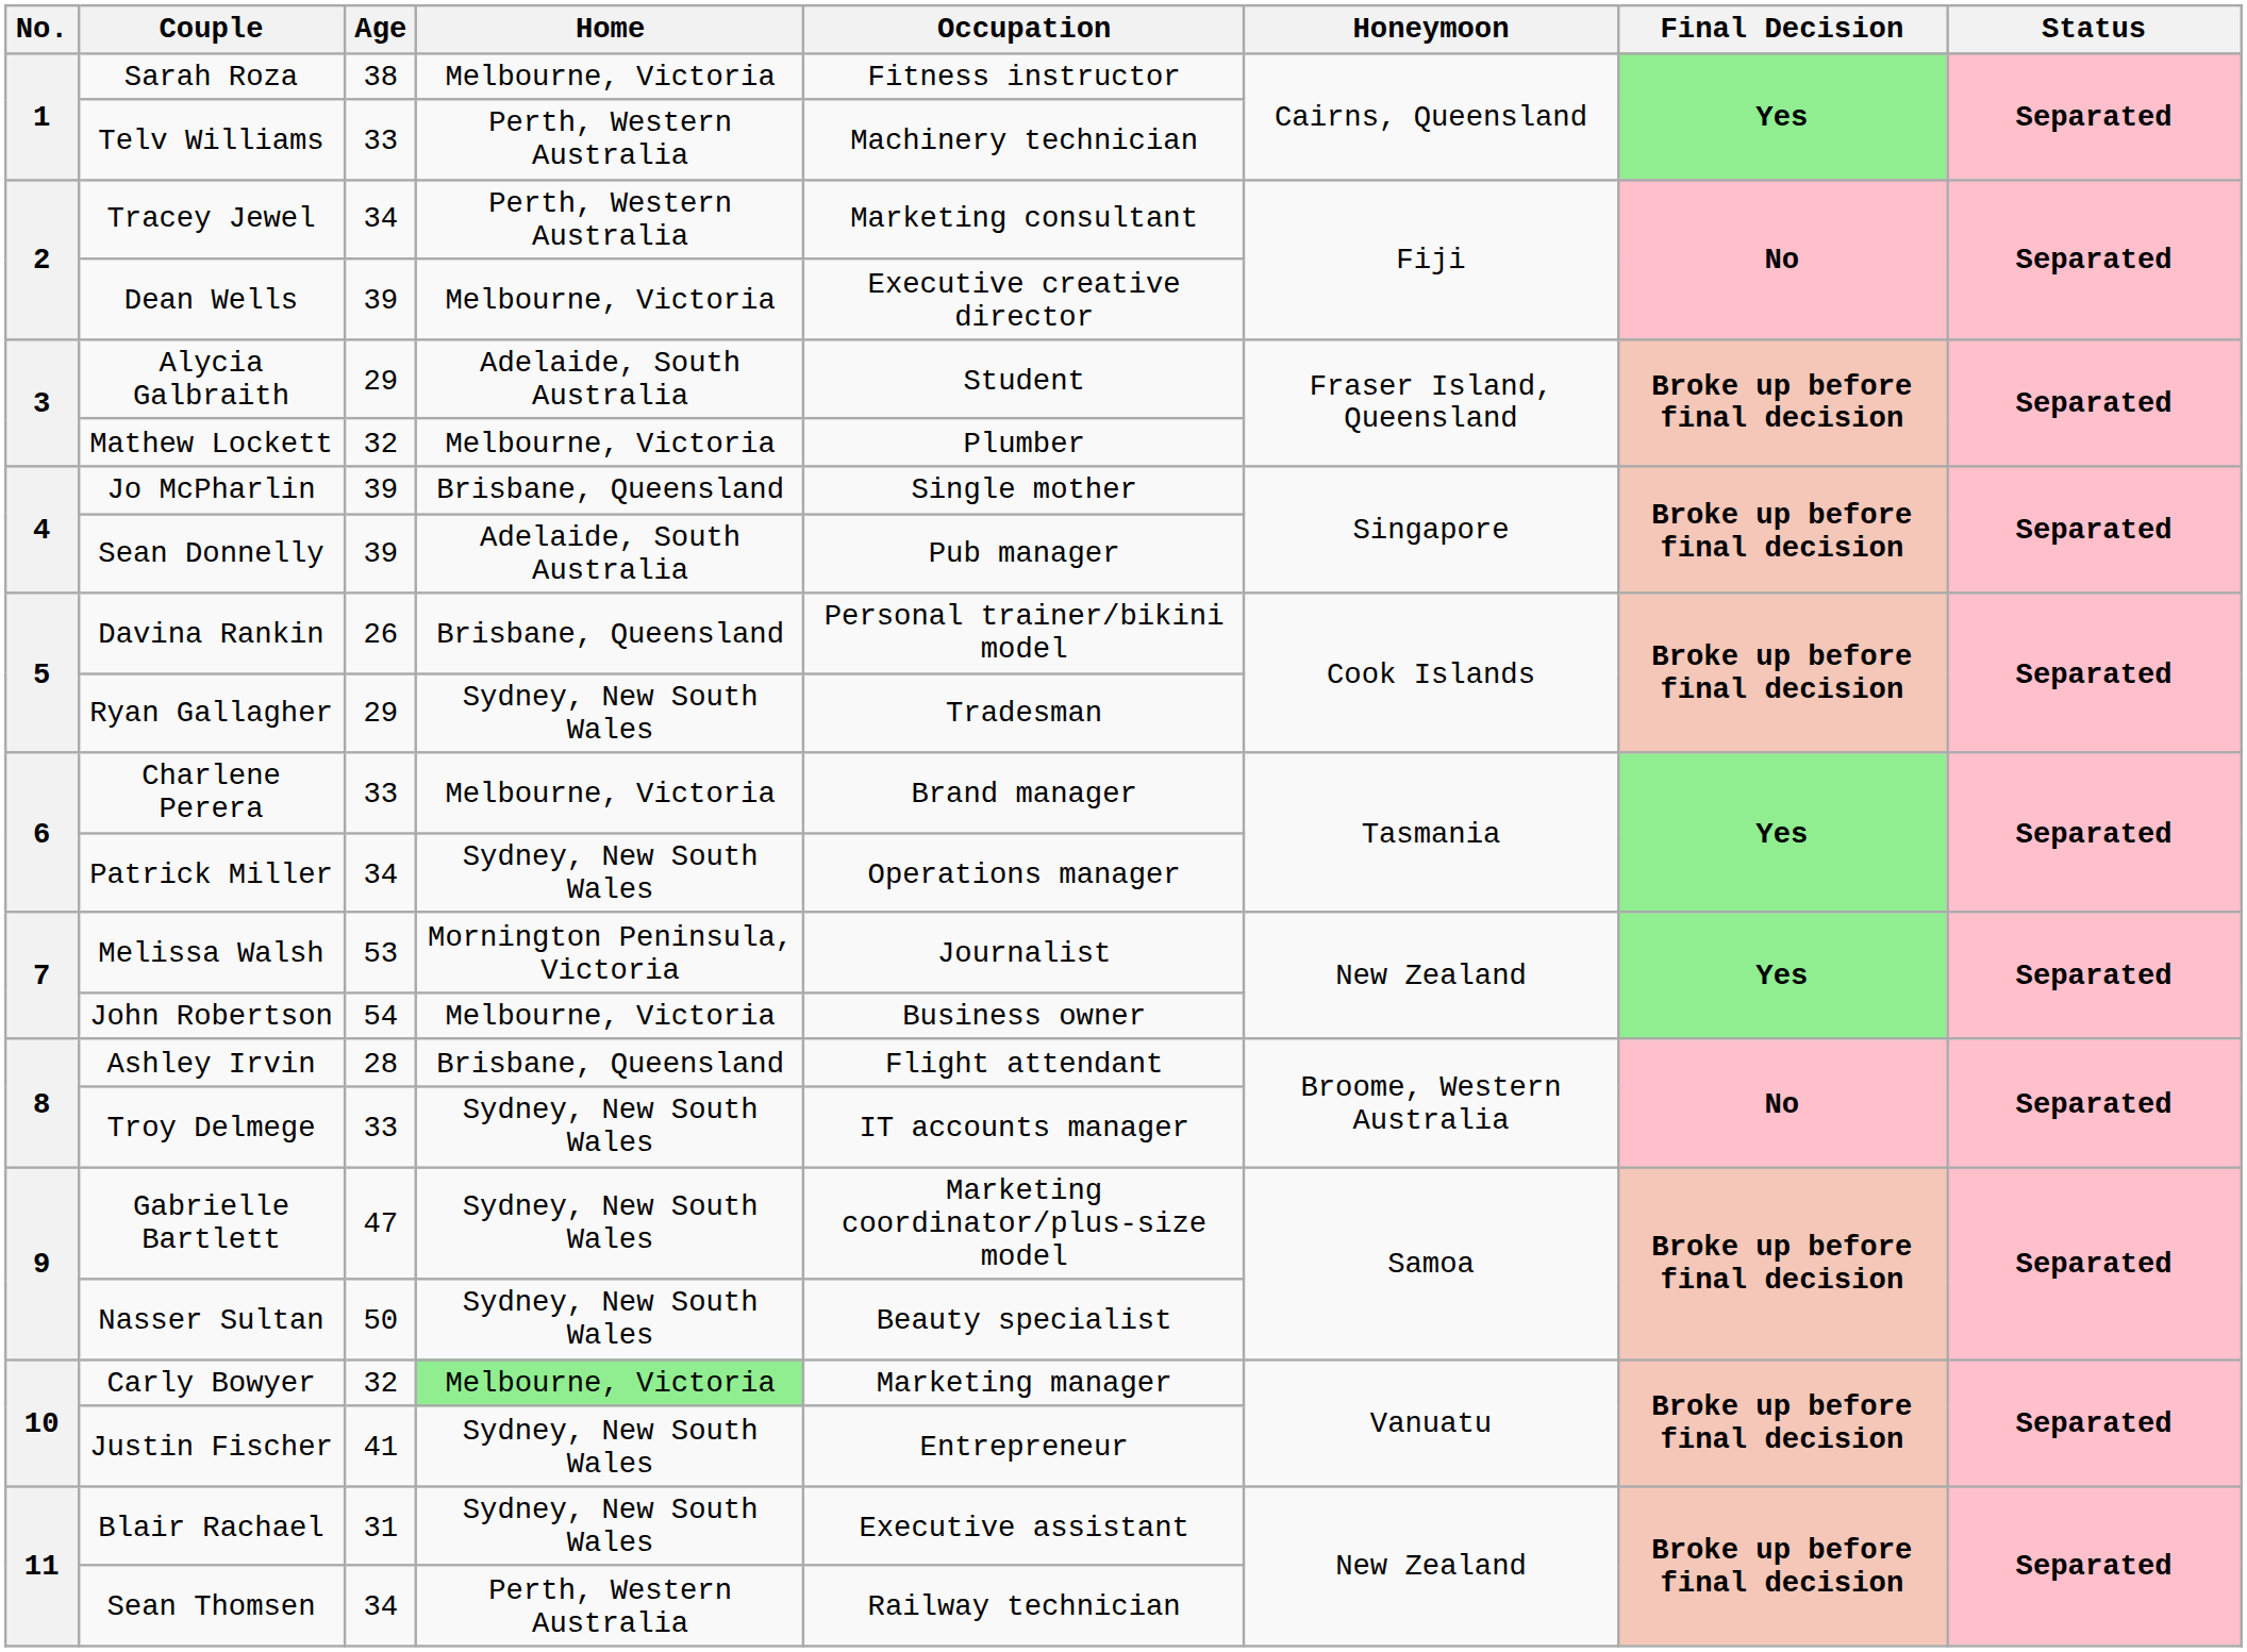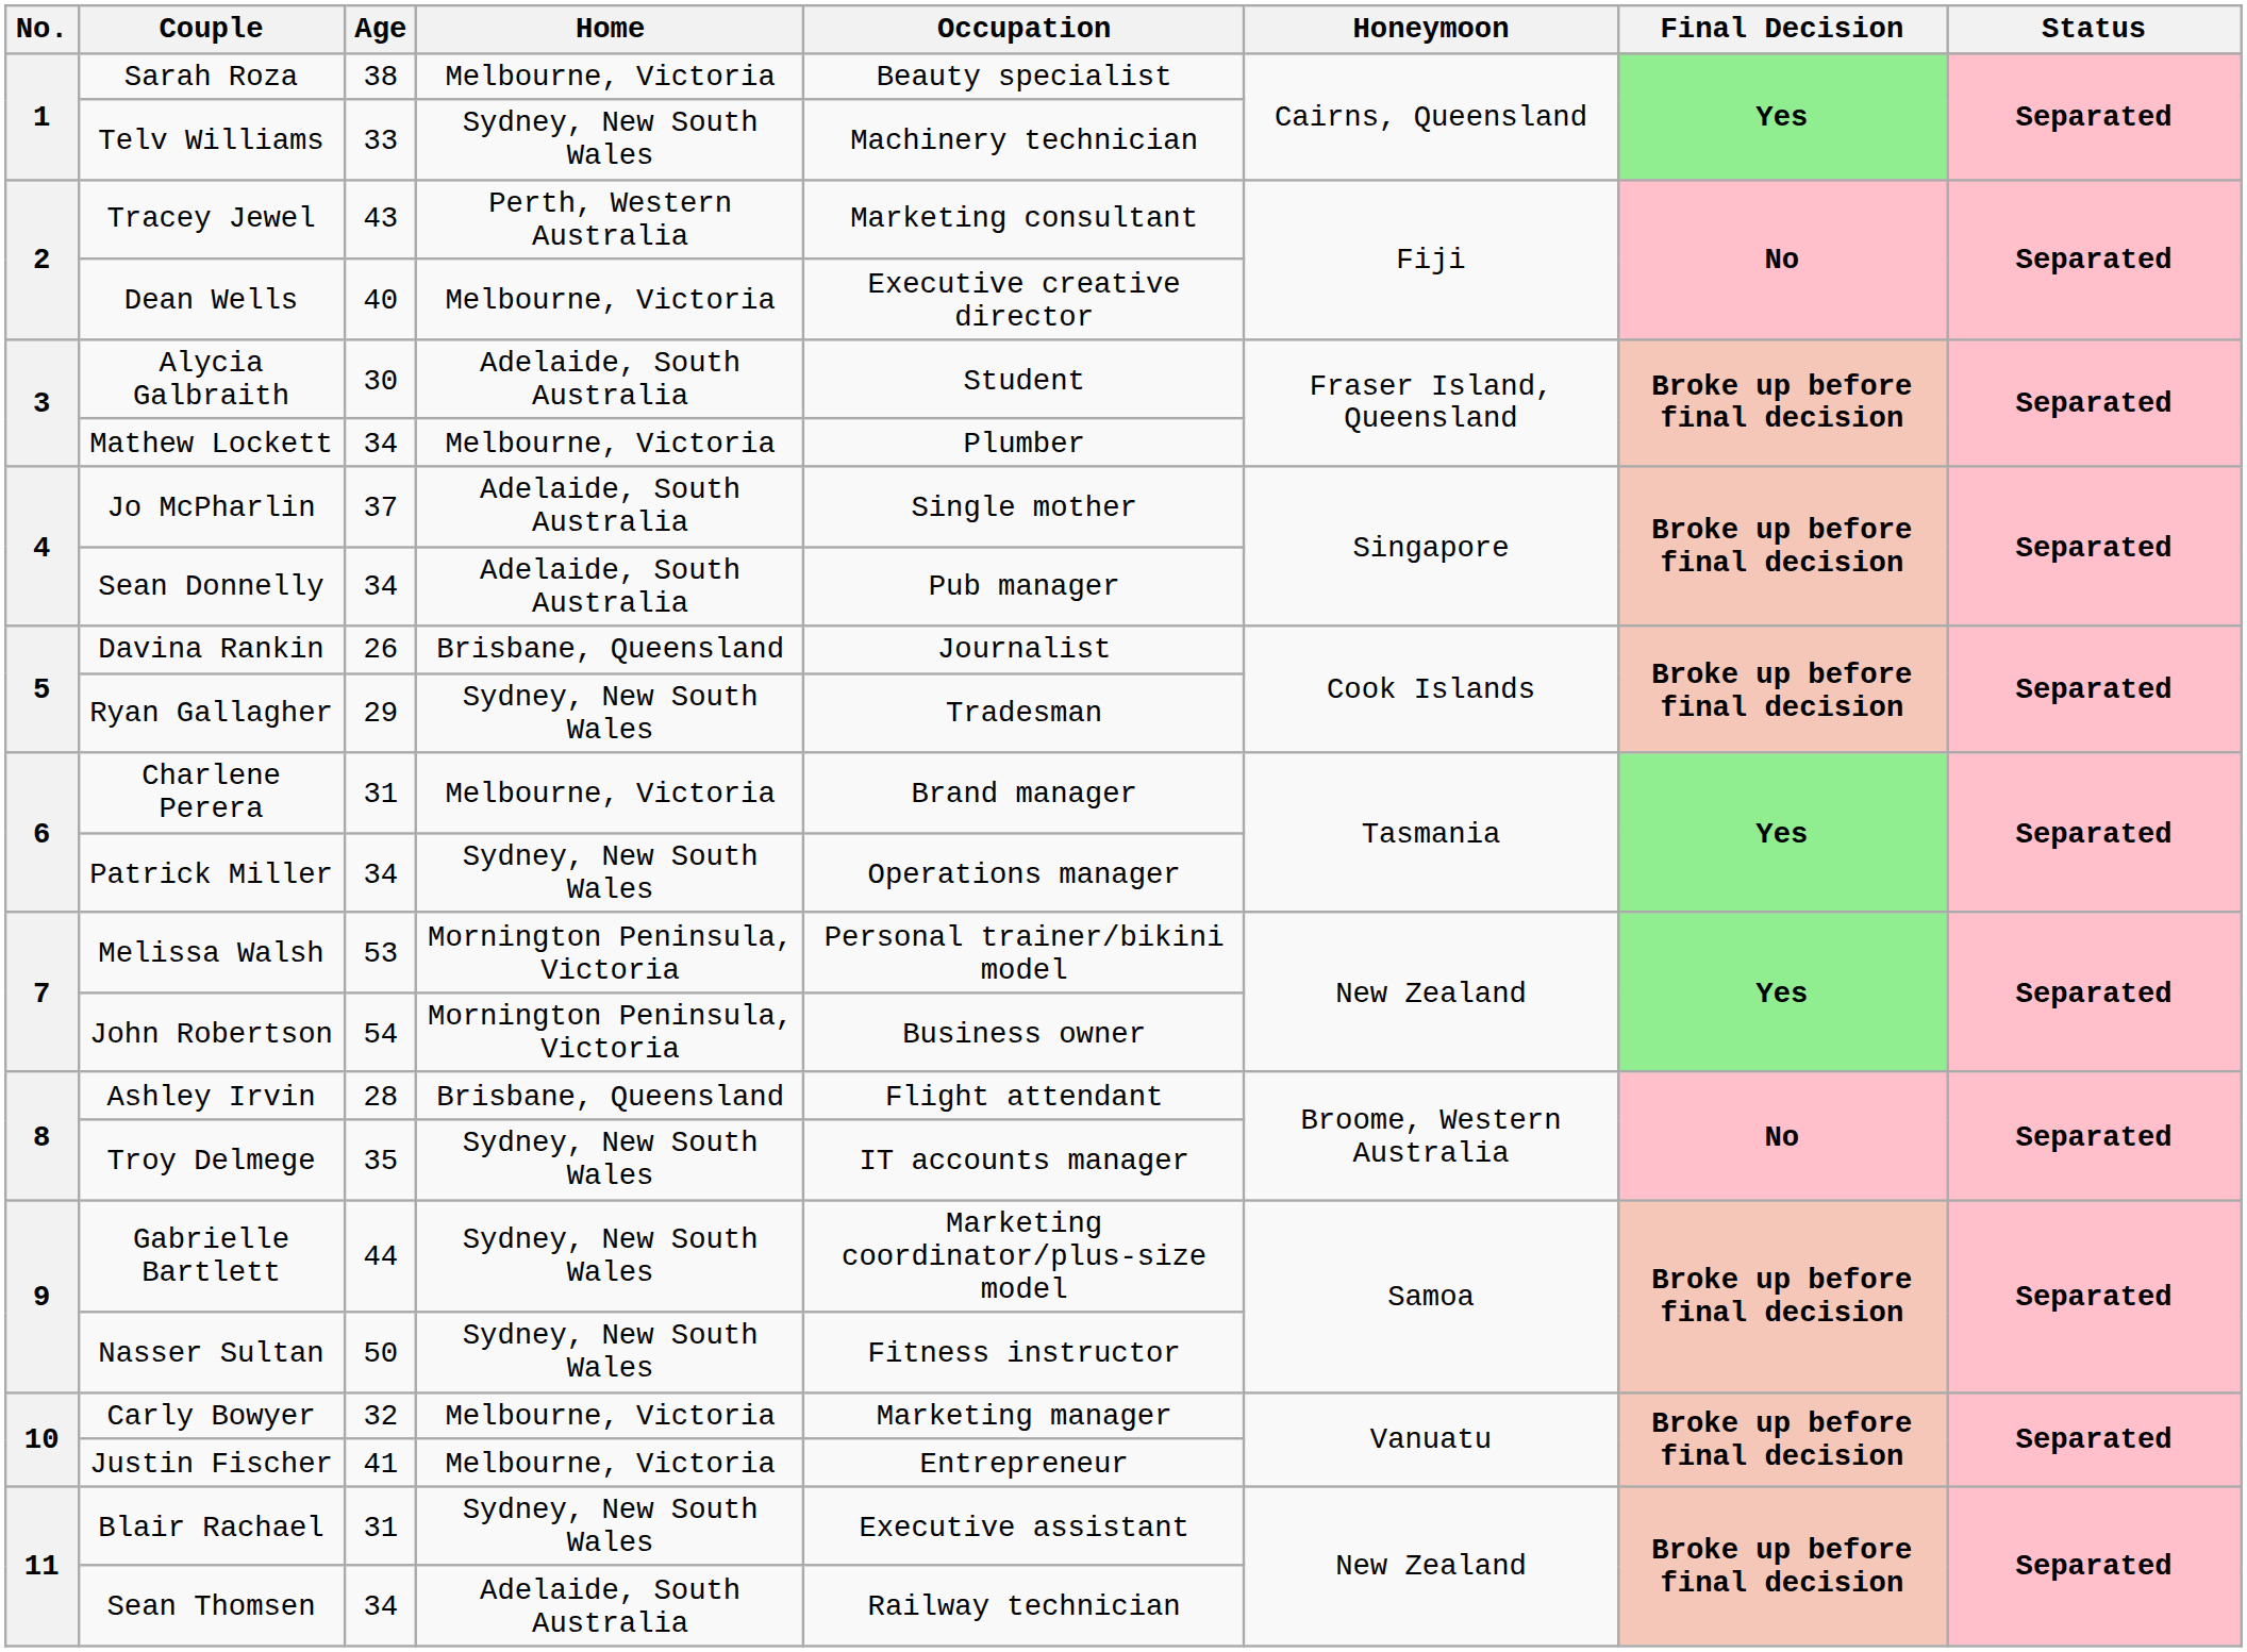Sarah Roza | Occupation: Fitness instructor -> Beauty specialist
Telv Williams | Home: Perth, Western Australia -> Sydney, New South Wales
Tracey Jewel | Age: 34 -> 43
Dean Wells | Age: 39 -> 40
Alycia Galbraith | Age: 29 -> 30
Mathew Lockett | Age: 32 -> 34
Jo McPharlin | Age: 39 -> 37
Jo McPharlin | Home: Brisbane, Queensland -> Adelaide, South Australia
Sean Donnelly | Age: 39 -> 34
Davina Rankin | Occupation: Personal trainer/bikini model -> Journalist
Charlene Perera | Age: 33 -> 31
Melissa Walsh | Occupation: Journalist -> Personal trainer/bikini model
John Robertson | Home: Melbourne, Victoria -> Mornington Peninsula, Victoria
Troy Delmege | Age: 33 -> 35
Gabrielle Bartlett | Age: 47 -> 44
Nasser Sultan | Occupation: Beauty specialist -> Fitness instructor
Carly Bowyer | Home: lightgreen background -> no background
Justin Fischer | Home: Sydney, New South Wales -> Melbourne, Victoria
Sean Thomsen | Home: Perth, Western Australia -> Adelaide, South Australia
